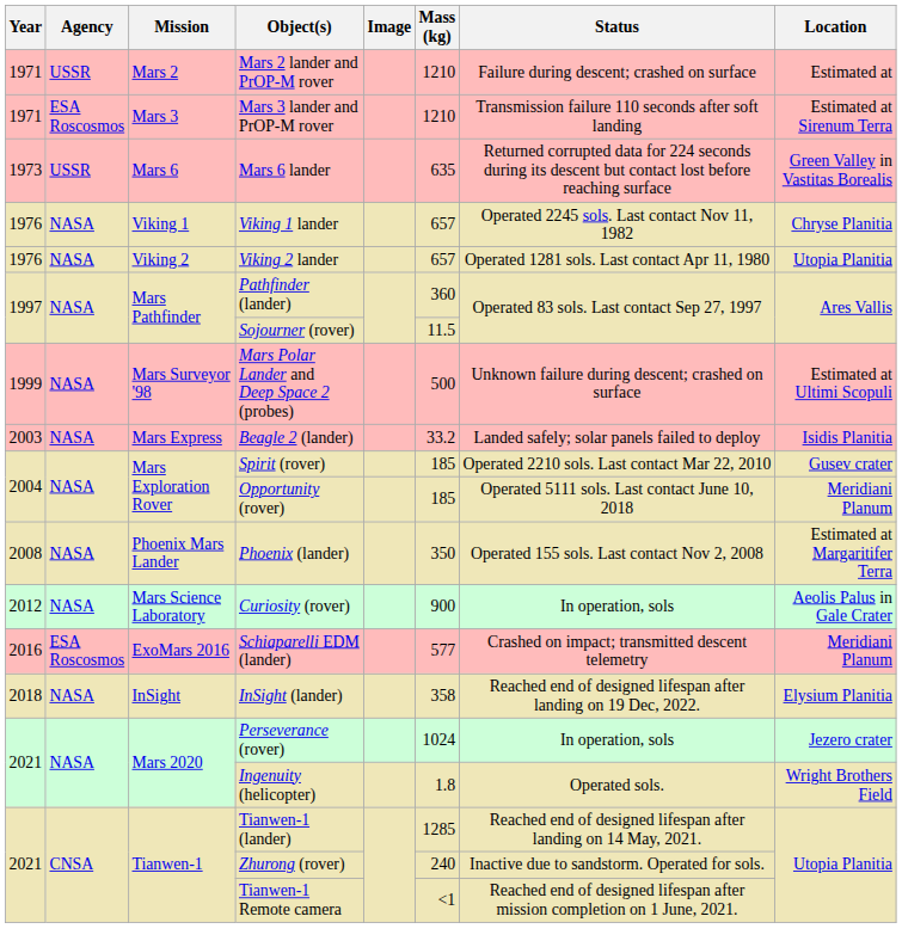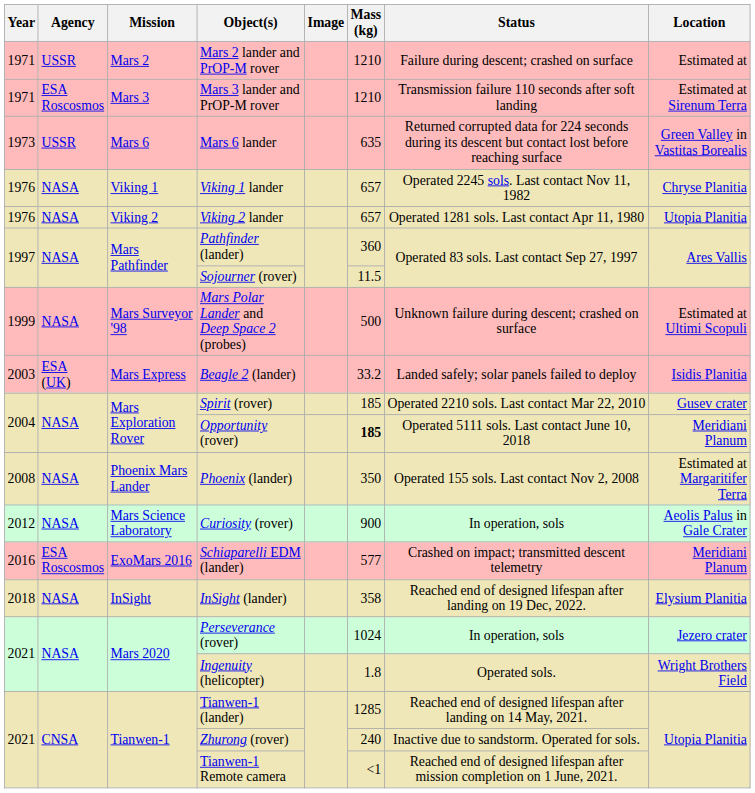Beagle 2 (lander) | Agency: NASA -> ESA (UK)
Opportunity (rover) | Mass (kg): normal -> bold
